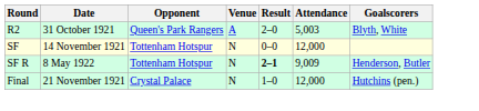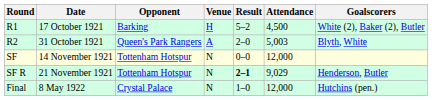+ row: R1 | 17 October 1921 | Barking | H | 5–2 | 4,500 | White (2), Baker (2), Butler
SF R | Date: 8 May 1922 -> 21 November 1921
SF R | Attendance: 9,009 -> 9,029
Final | Date: 21 November 1921 -> 8 May 1922
